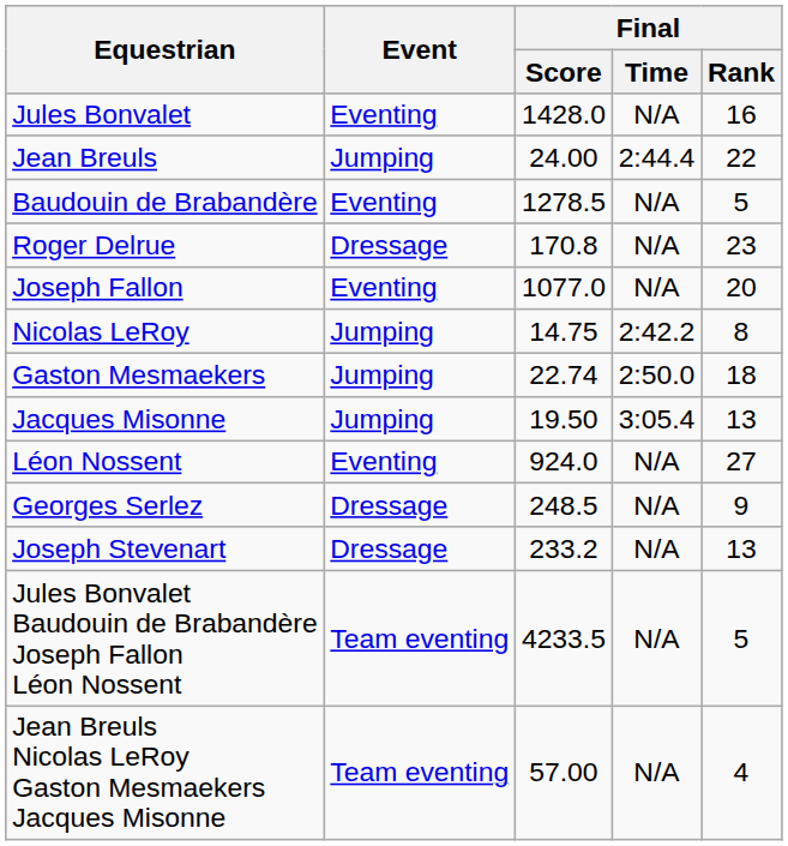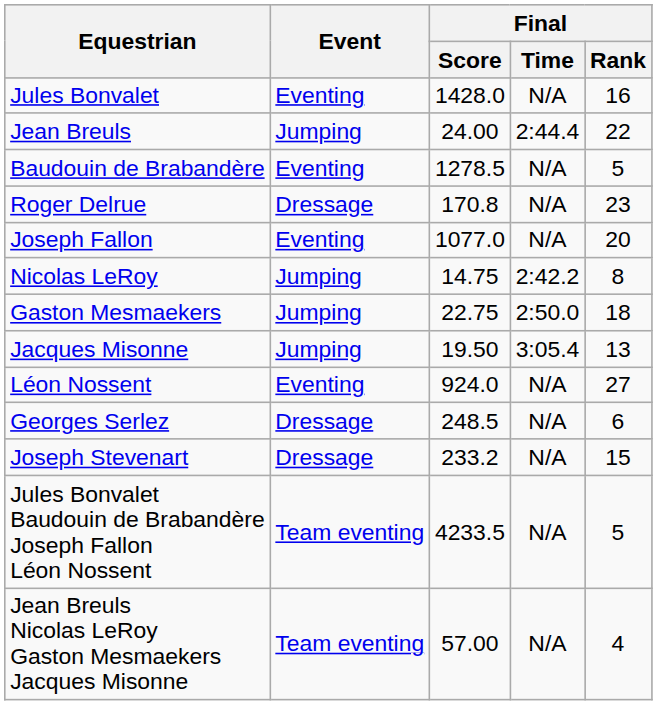Gaston Mesmaekers | Final / Score: 22.74 -> 22.75
Georges Serlez | Final / Rank: 9 -> 6
Joseph Stevenart | Final / Rank: 13 -> 15
